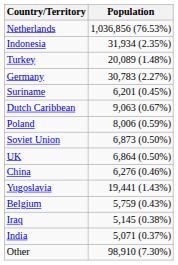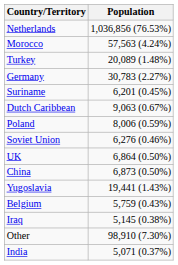+ row: Morocco | 57,563 (4.24%)
- row: Indonesia | 31,934 (2.35%)
Soviet Union | Population: 6,873 (0.50%) -> 6,276 (0.46%)
China | Population: 6,276 (0.46%) -> 6,873 (0.50%)
rows swapped: India <-> Other
